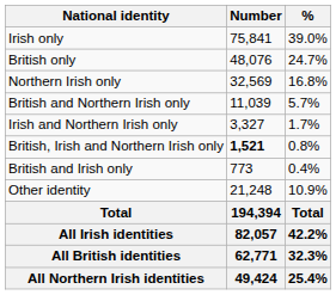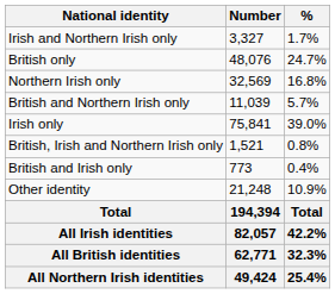rows swapped: Irish only <-> Irish and Northern Irish only
British, Irish and Northern Irish only | Number: bold -> normal
